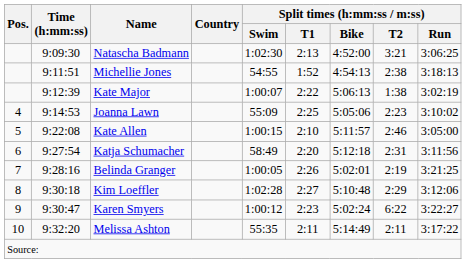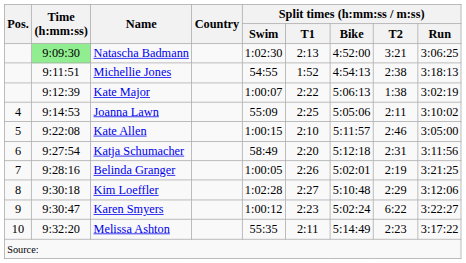Natascha Badmann | Time (h:mm:ss): no background -> lightgreen background
Joanna Lawn | Split times (h:mm:ss / m:ss) / T2: 2:23 -> 2:11
Melissa Ashton | Split times (h:mm:ss / m:ss) / T2: 2:11 -> 2:23
